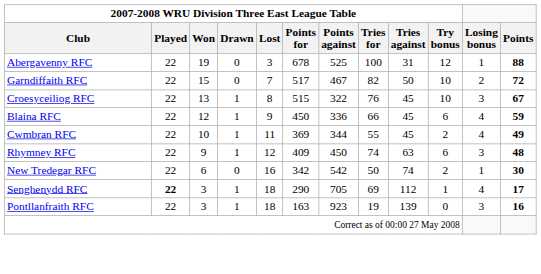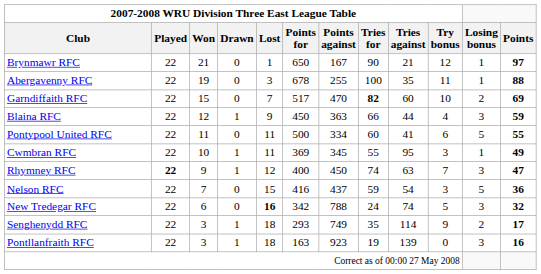+ row: Brynmawr RFC | 22 | 21 | 0 | 1 | 650 | 167 | 90 | 21 | 12 | 1 | 97
Abergavenny RFC | column 7: 525 -> 255
Abergavenny RFC | column 9: 31 -> 35
Abergavenny RFC | 2007-2008 WRU Division Three East League Table / Try bonus: 12 -> 11
Garndiffaith RFC | column 7: 467 -> 470
Garndiffaith RFC | 2007-2008 WRU Division Three East League Table / Tries for: normal -> bold
Garndiffaith RFC | column 9: 50 -> 60
Garndiffaith RFC | Points: 72 -> 69
- row: Croesyceiliog RFC | 22 | 13 | 1 | 8 | 515 | 322 | 76 | 45 | 10 | 3 | 67
Blaina RFC | column 7: 336 -> 363
Blaina RFC | column 9: 45 -> 44
Blaina RFC | 2007-2008 WRU Division Three East League Table / Try bonus: 6 -> 4
Blaina RFC | Losing bonus: 4 -> 3
+ row: Pontypool United RFC | 22 | 11 | 0 | 11 | 500 | 334 | 60 | 41 | 6 | 5 | 55
Cwmbran RFC | column 7: 344 -> 345
Cwmbran RFC | column 9: 45 -> 95
Cwmbran RFC | 2007-2008 WRU Division Three East League Table / Try bonus: 2 -> 3
Cwmbran RFC | Losing bonus: 4 -> 1
Rhymney RFC | 2007-2008 WRU Division Three East League Table / Played: normal -> bold
Rhymney RFC | 2007-2008 WRU Division Three East League Table / Points for: 409 -> 400
Rhymney RFC | 2007-2008 WRU Division Three East League Table / Try bonus: 6 -> 7
Rhymney RFC | Points: 48 -> 47
+ row: Nelson RFC | 22 | 7 | 0 | 15 | 416 | 437 | 59 | 54 | 3 | 5 | 36
New Tredegar RFC | 2007-2008 WRU Division Three East League Table / Lost: normal -> bold
New Tredegar RFC | column 7: 542 -> 788
New Tredegar RFC | 2007-2008 WRU Division Three East League Table / Tries for: 50 -> 24
New Tredegar RFC | 2007-2008 WRU Division Three East League Table / Try bonus: 2 -> 5
New Tredegar RFC | Losing bonus: 1 -> 3
New Tredegar RFC | Points: 30 -> 32
Senghenydd RFC | 2007-2008 WRU Division Three East League Table / Played: bold -> normal
Senghenydd RFC | 2007-2008 WRU Division Three East League Table / Points for: 290 -> 293
Senghenydd RFC | column 7: 705 -> 749
Senghenydd RFC | 2007-2008 WRU Division Three East League Table / Tries for: 69 -> 35
Senghenydd RFC | column 9: 112 -> 114
Senghenydd RFC | 2007-2008 WRU Division Three East League Table / Try bonus: 1 -> 9
Senghenydd RFC | Losing bonus: 4 -> 2
